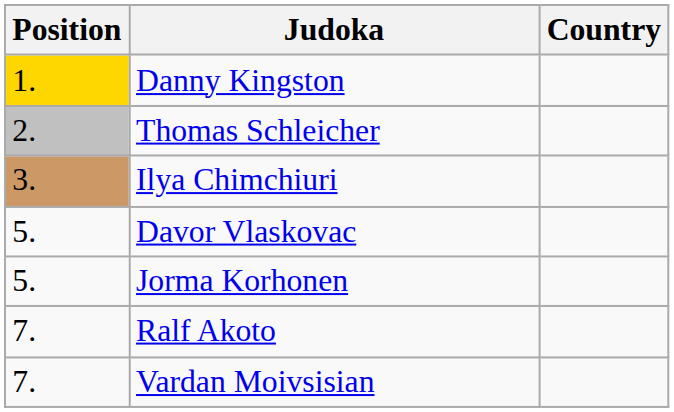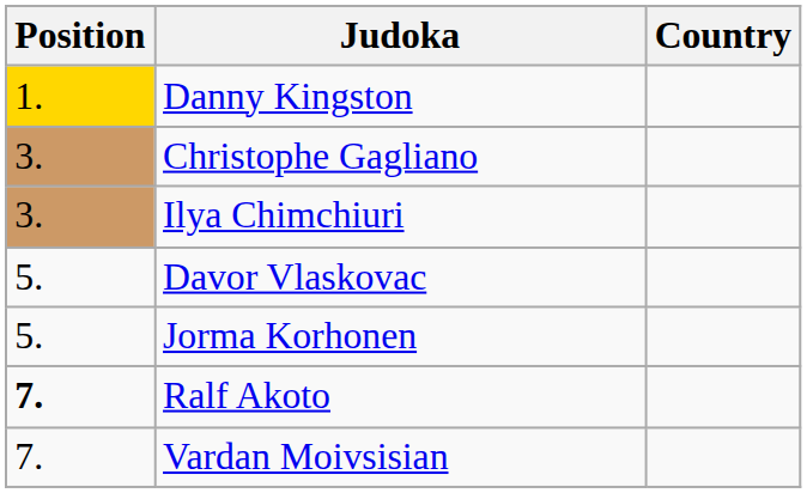- row: 2. | Thomas Schleicher
+ row: 3. | Christophe Gagliano
Ralf Akoto | Position: normal -> bold
